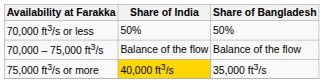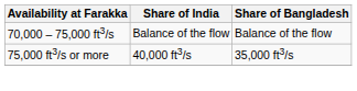- row: 70,000 ft3/s or less | 50% | 50%
75,000 ft3/s or more | Share of India: gold background -> no background
